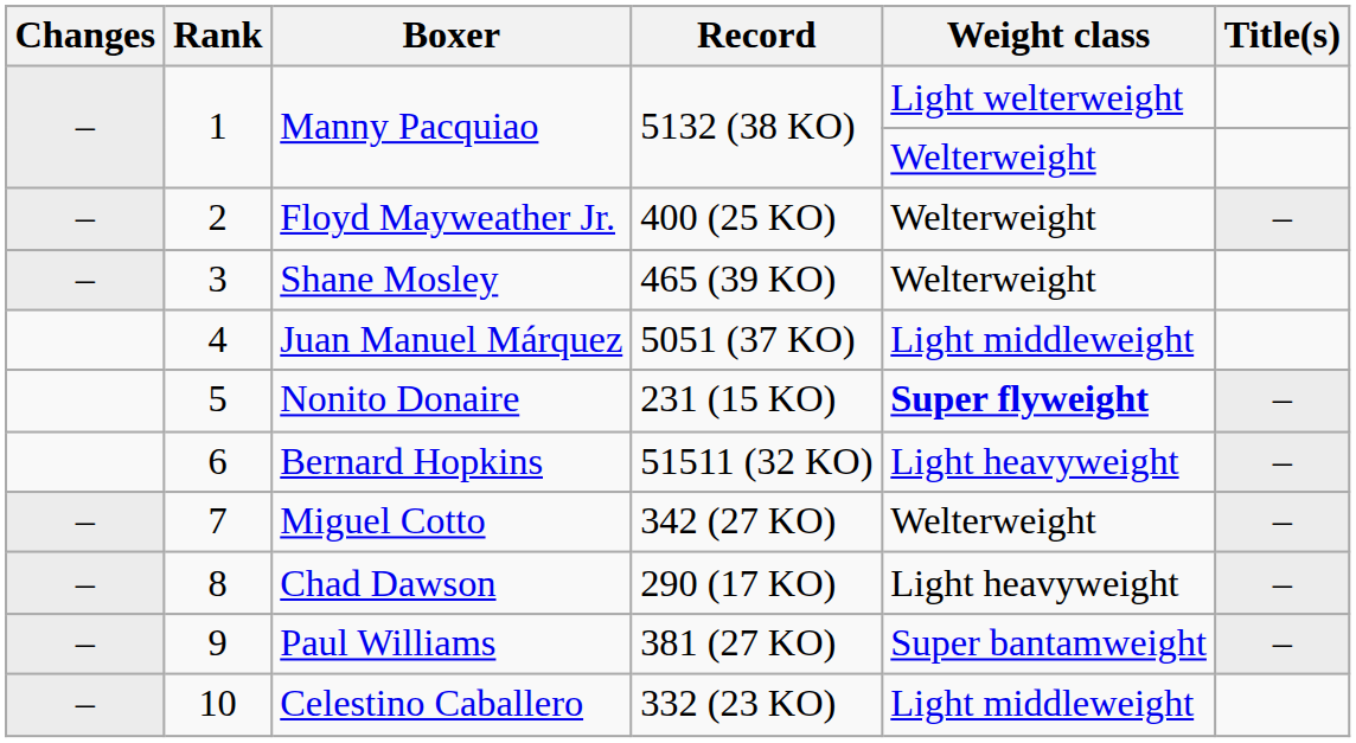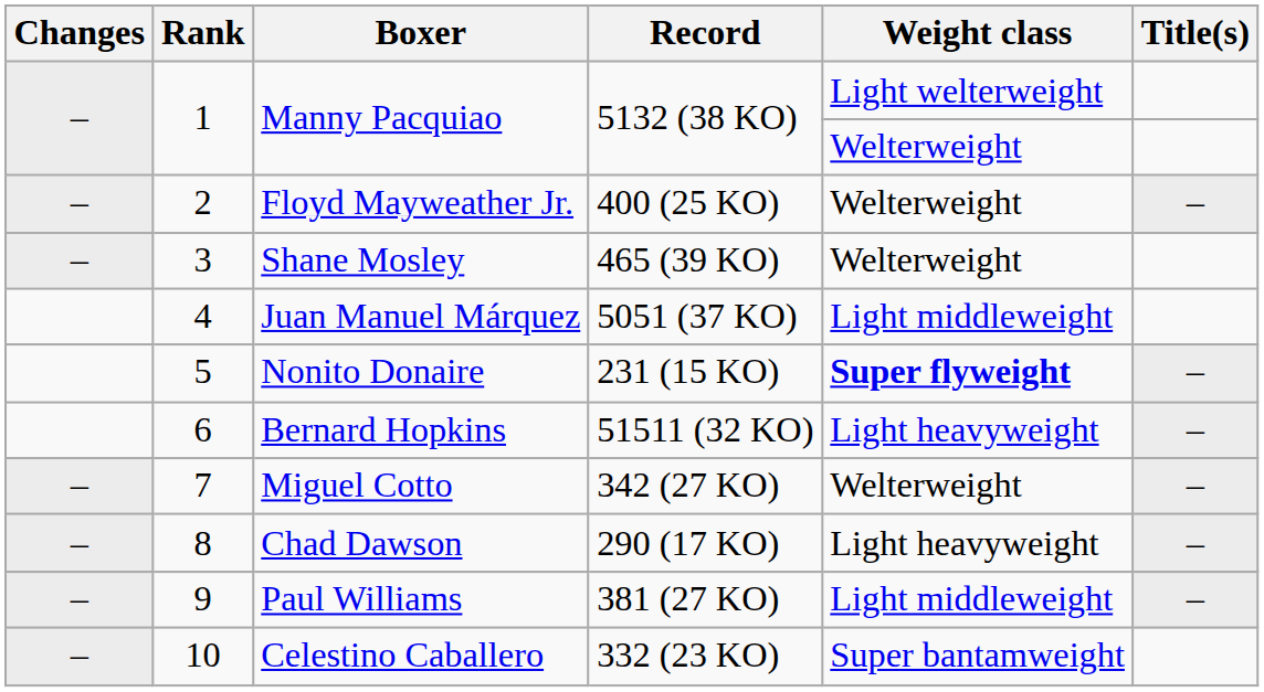Paul Williams | Weight class: Super bantamweight -> Light middleweight
Celestino Caballero | Weight class: Light middleweight -> Super bantamweight
